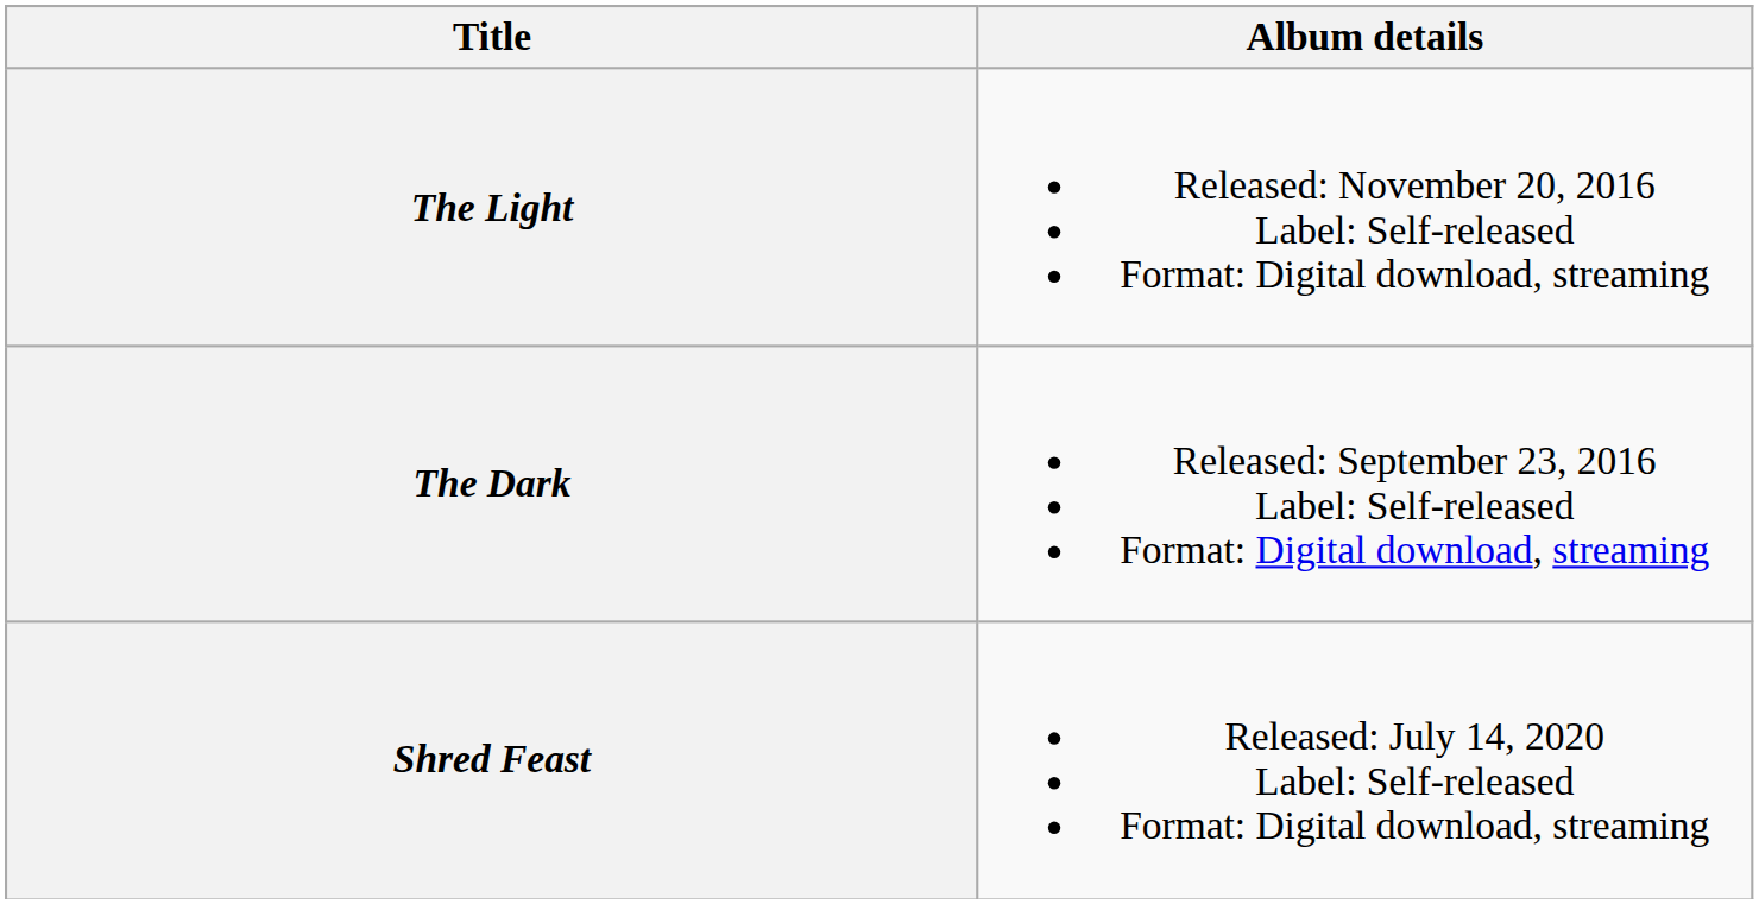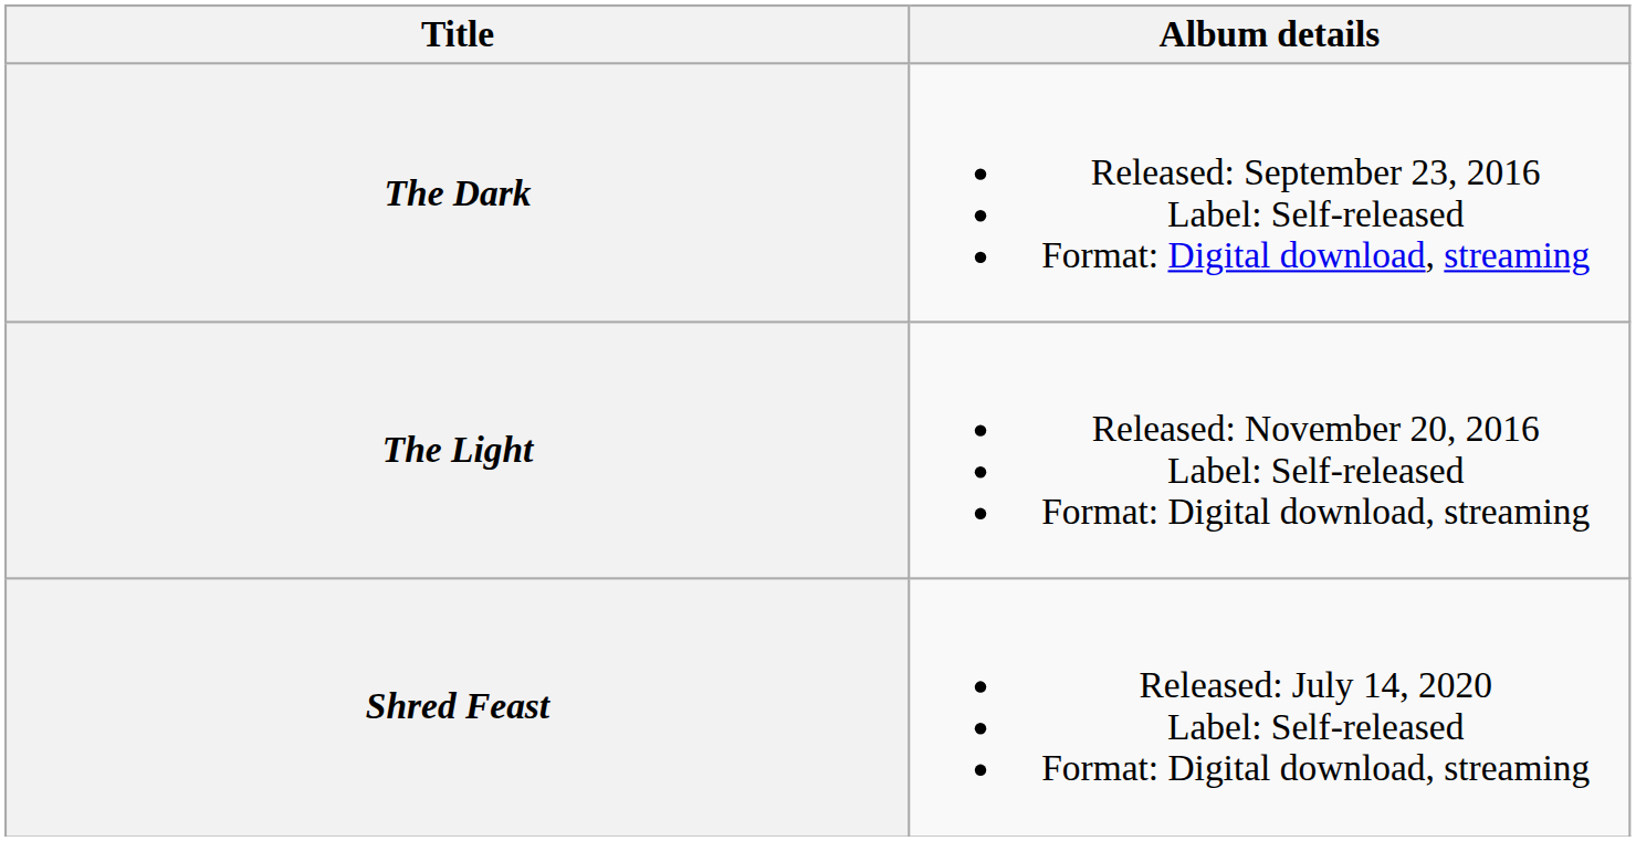rows swapped: The Dark <-> The Light
